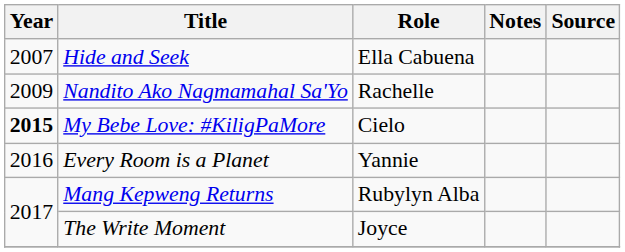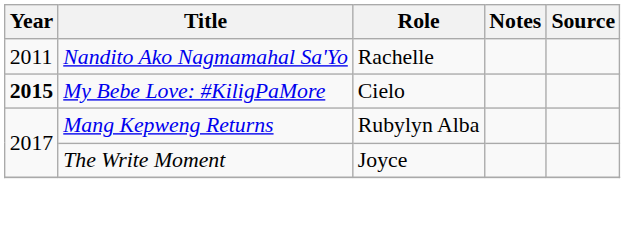- row: 2007 | Hide and Seek | Ella Cabuena
Nandito Ako Nagmamahal Sa'Yo | Year: 2009 -> 2011
- row: 2016 | Every Room is a Planet | Yannie
